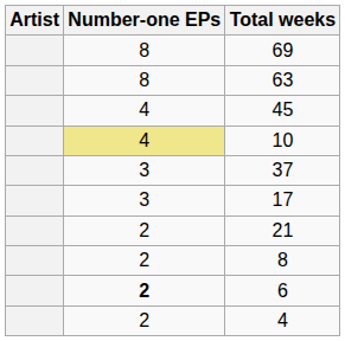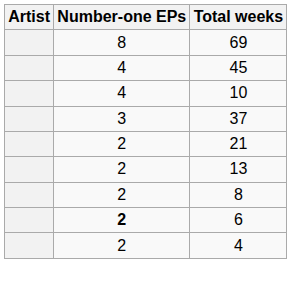- row: 8 | 63
10 | Number-one EPs: khaki background -> no background
- row: 3 | 17
+ row: 2 | 13
